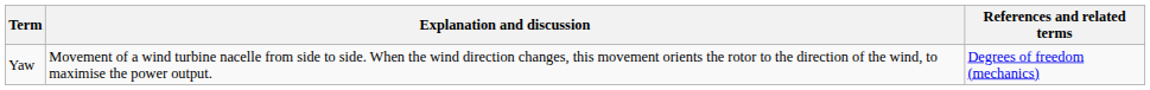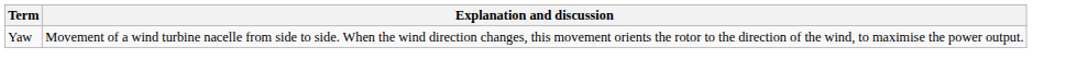- column: References and related terms | Degrees of freedom (mechanics)
